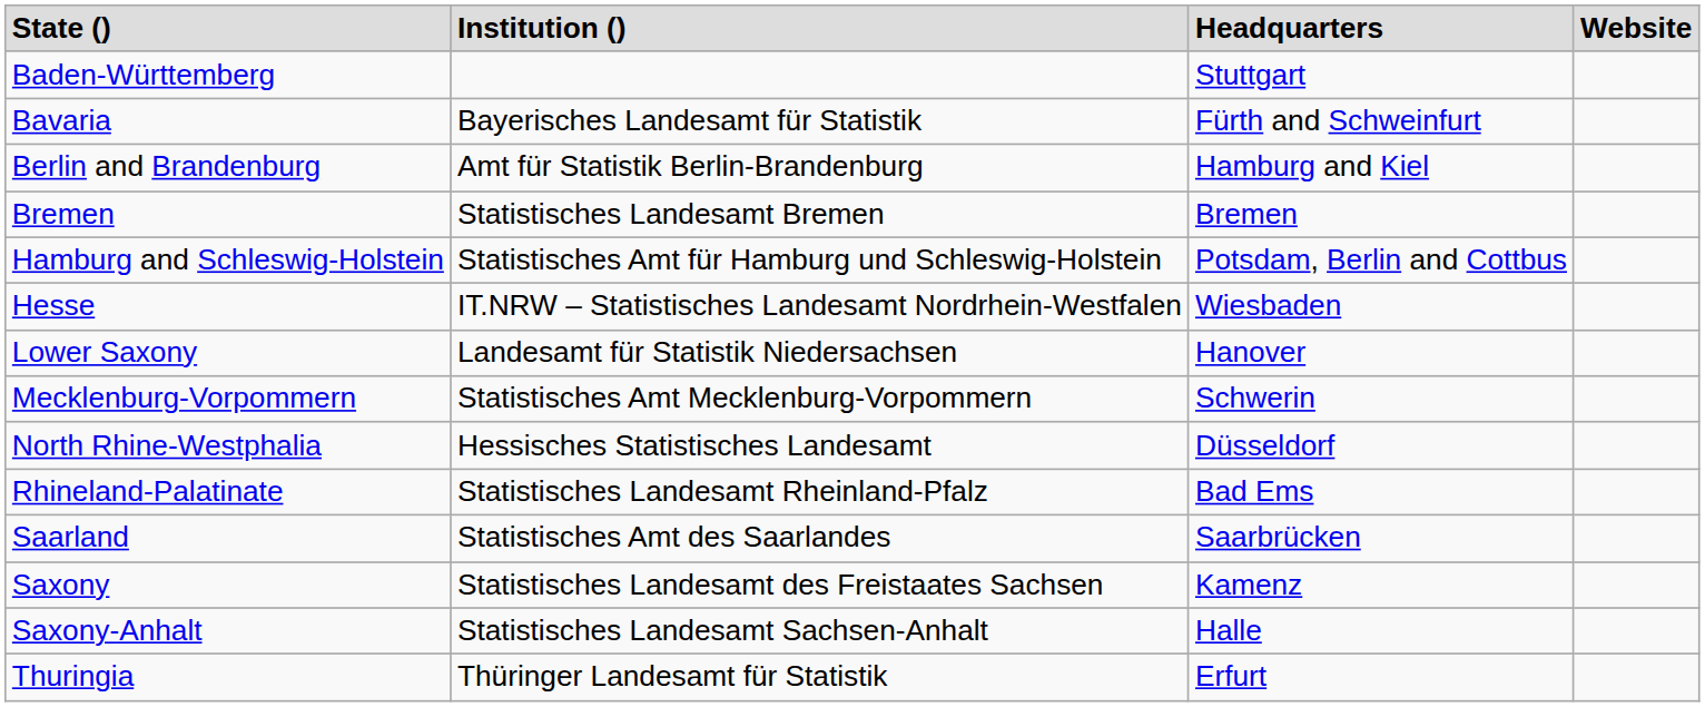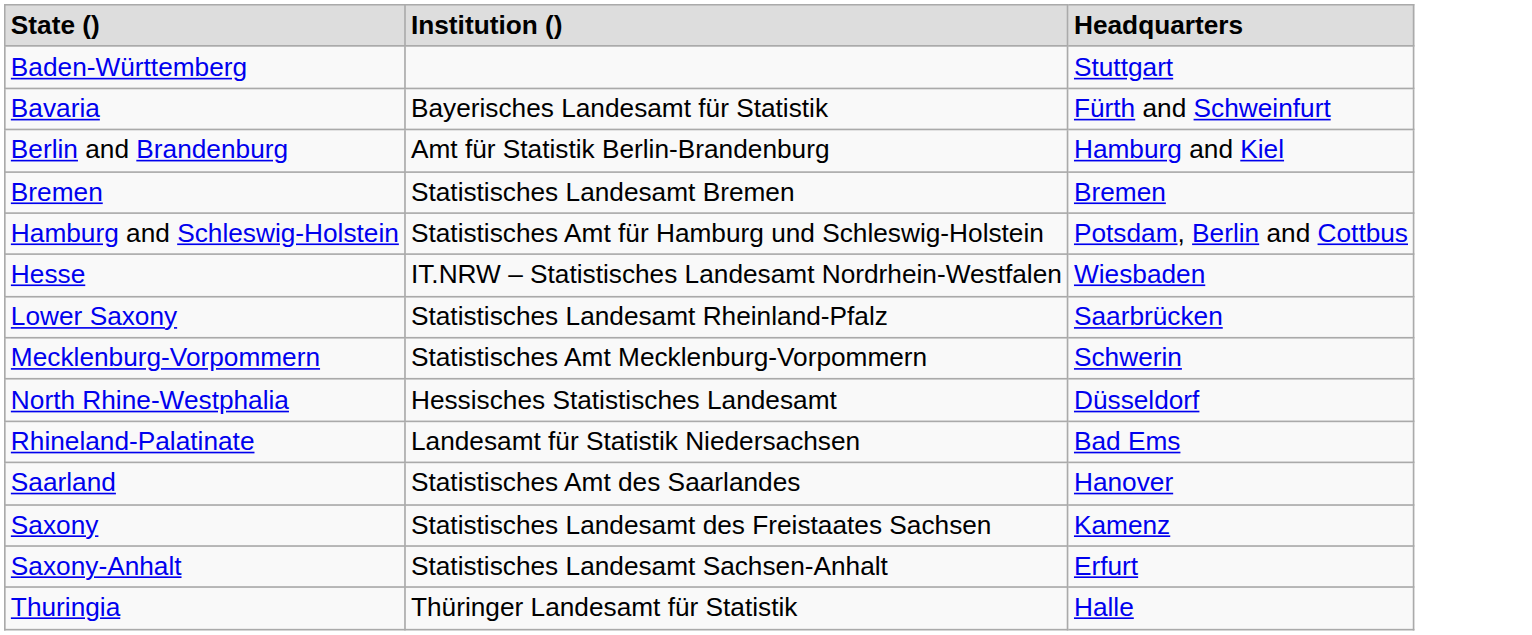- column: Website
Lower Saxony | Institution (): Landesamt für Statistik Niedersachsen -> Statistisches Landesamt Rheinland-Pfalz
Lower Saxony | Headquarters: Hanover -> Saarbrücken
Rhineland-Palatinate | Institution (): Statistisches Landesamt Rheinland-Pfalz -> Landesamt für Statistik Niedersachsen
Saarland | Headquarters: Saarbrücken -> Hanover
Saxony-Anhalt | Headquarters: Halle -> Erfurt
Thuringia | Headquarters: Erfurt -> Halle
